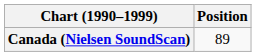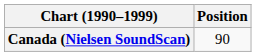Canada (Nielsen SoundScan) | Position: 89 -> 90
